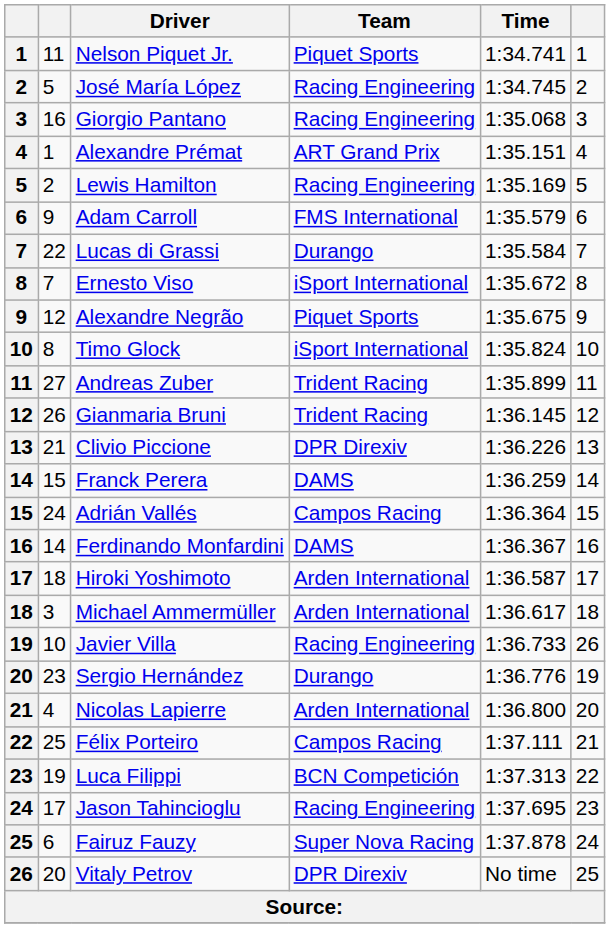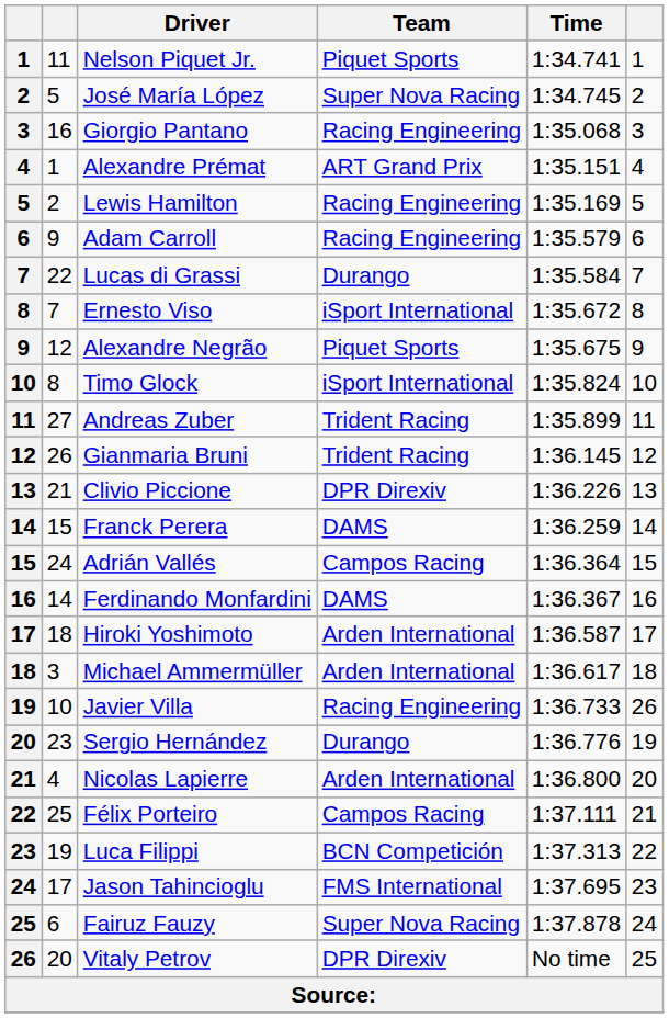José María López | Team: Racing Engineering -> Super Nova Racing
Adam Carroll | Team: FMS International -> Racing Engineering
Jason Tahincioglu | Team: Racing Engineering -> FMS International
